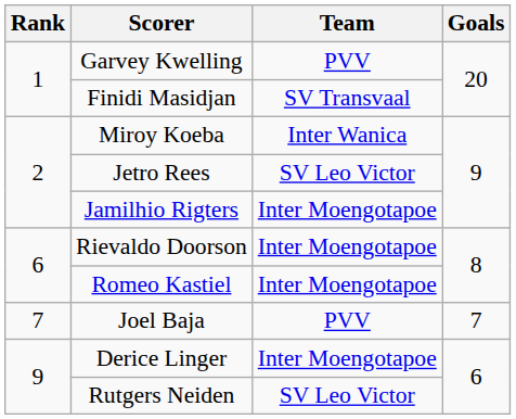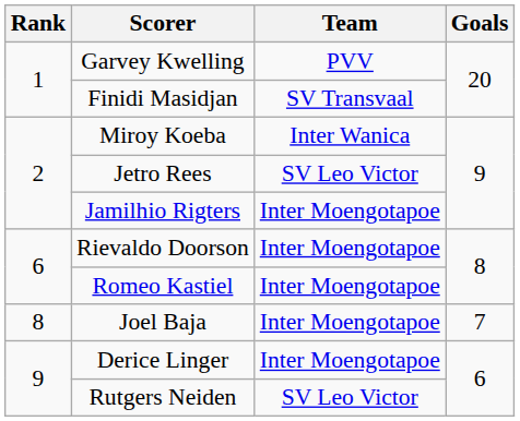Joel Baja | Rank: 7 -> 8
Joel Baja | Team: PVV -> Inter Moengotapoe
